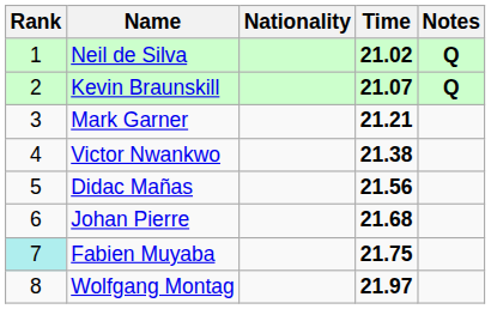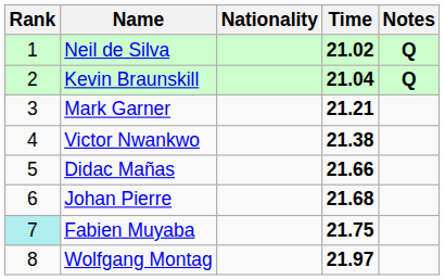Kevin Braunskill | Time: 21.07 -> 21.04
Didac Mañas | Time: 21.56 -> 21.66
